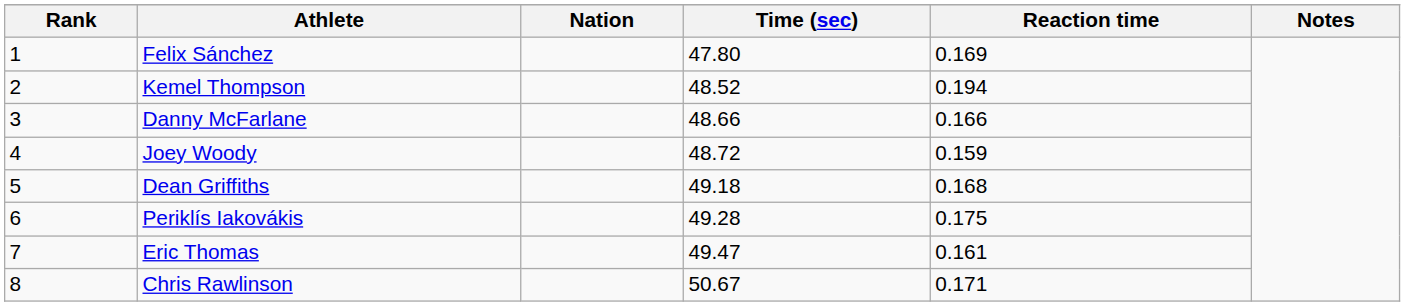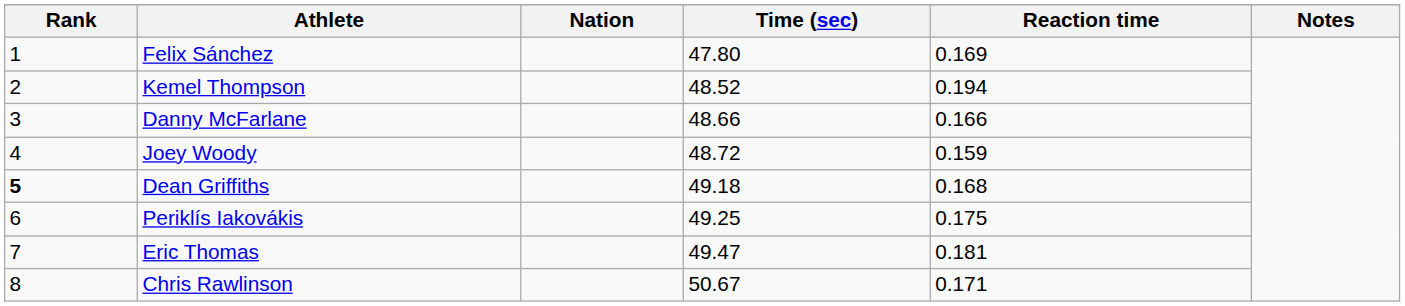Dean Griffiths | Rank: normal -> bold
Periklís Iakovákis | Time (sec): 49.28 -> 49.25
Eric Thomas | Reaction time: 0.161 -> 0.181
